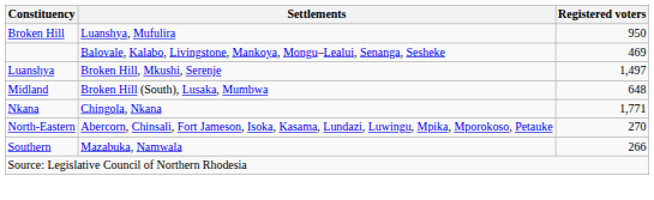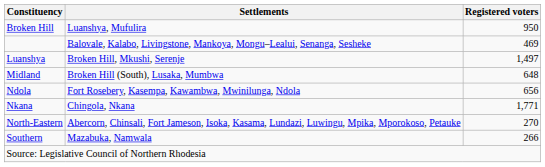+ row: Ndola | Fort Rosebery, Kasempa, Kawambwa, Mwinilunga, Ndola | 656
